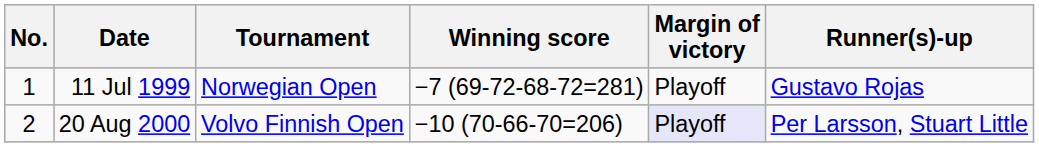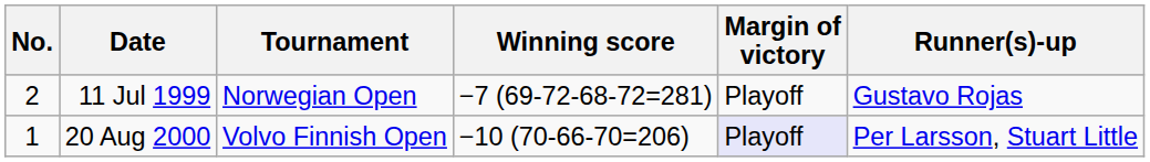11 Jul 1999 | No.: 1 -> 2
20 Aug 2000 | No.: 2 -> 1
